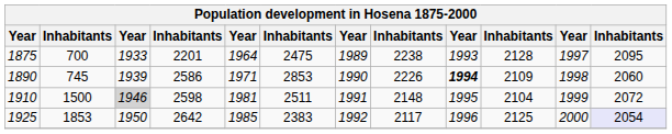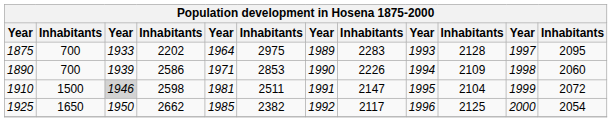1875 | column 4: 2201 -> 2202
1875 | column 6: 2475 -> 2975
1875 | column 8: 2238 -> 2283
1890 | column 2: 745 -> 700
1890 | column 9: bold -> normal
1910 | column 8: 2148 -> 2147
1925 | column 2: 1853 -> 1650
1925 | column 4: 2642 -> 2662
1925 | column 6: 2383 -> 2382
1925 | column 12: lavender background -> no background
